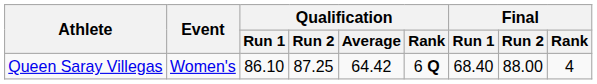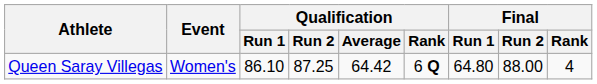Queen Saray Villegas | Final / Run 1: 68.40 -> 64.80
